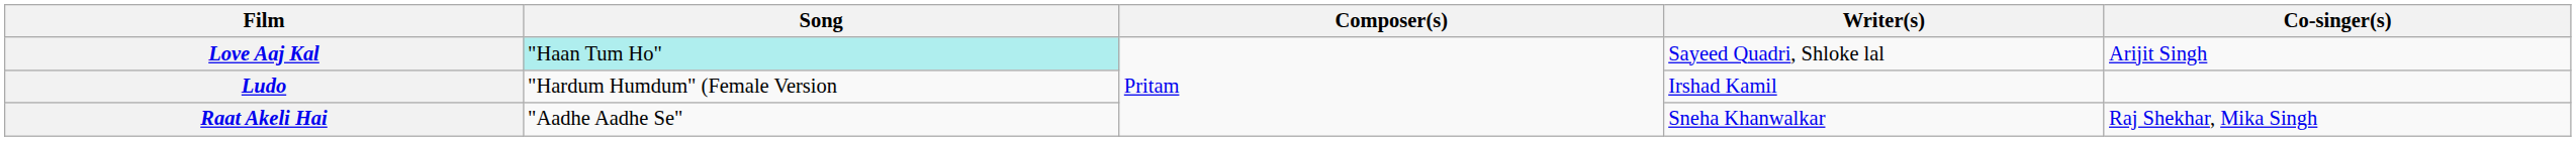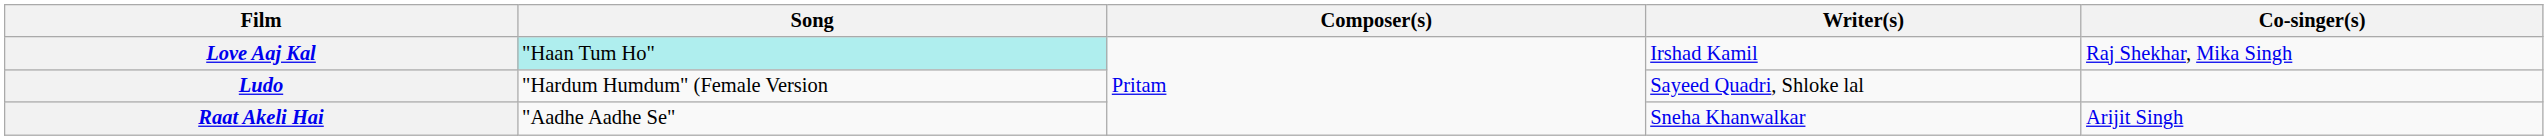Love Aaj Kal | Writer(s): Sayeed Quadri, Shloke lal -> Irshad Kamil
Love Aaj Kal | Co-singer(s): Arijit Singh -> Raj Shekhar, Mika Singh
Ludo | Writer(s): Irshad Kamil -> Sayeed Quadri, Shloke lal
Raat Akeli Hai | Co-singer(s): Raj Shekhar, Mika Singh -> Arijit Singh
